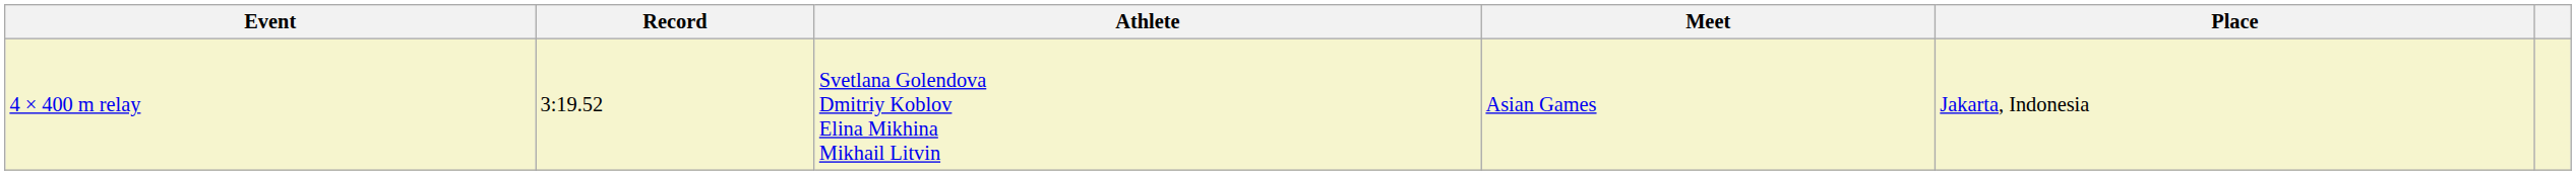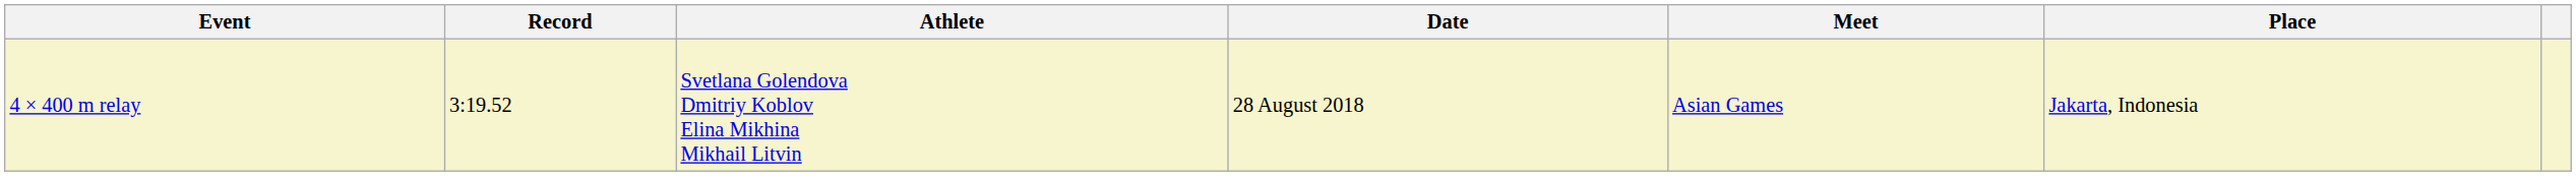+ column: Date | 28 August 2018
